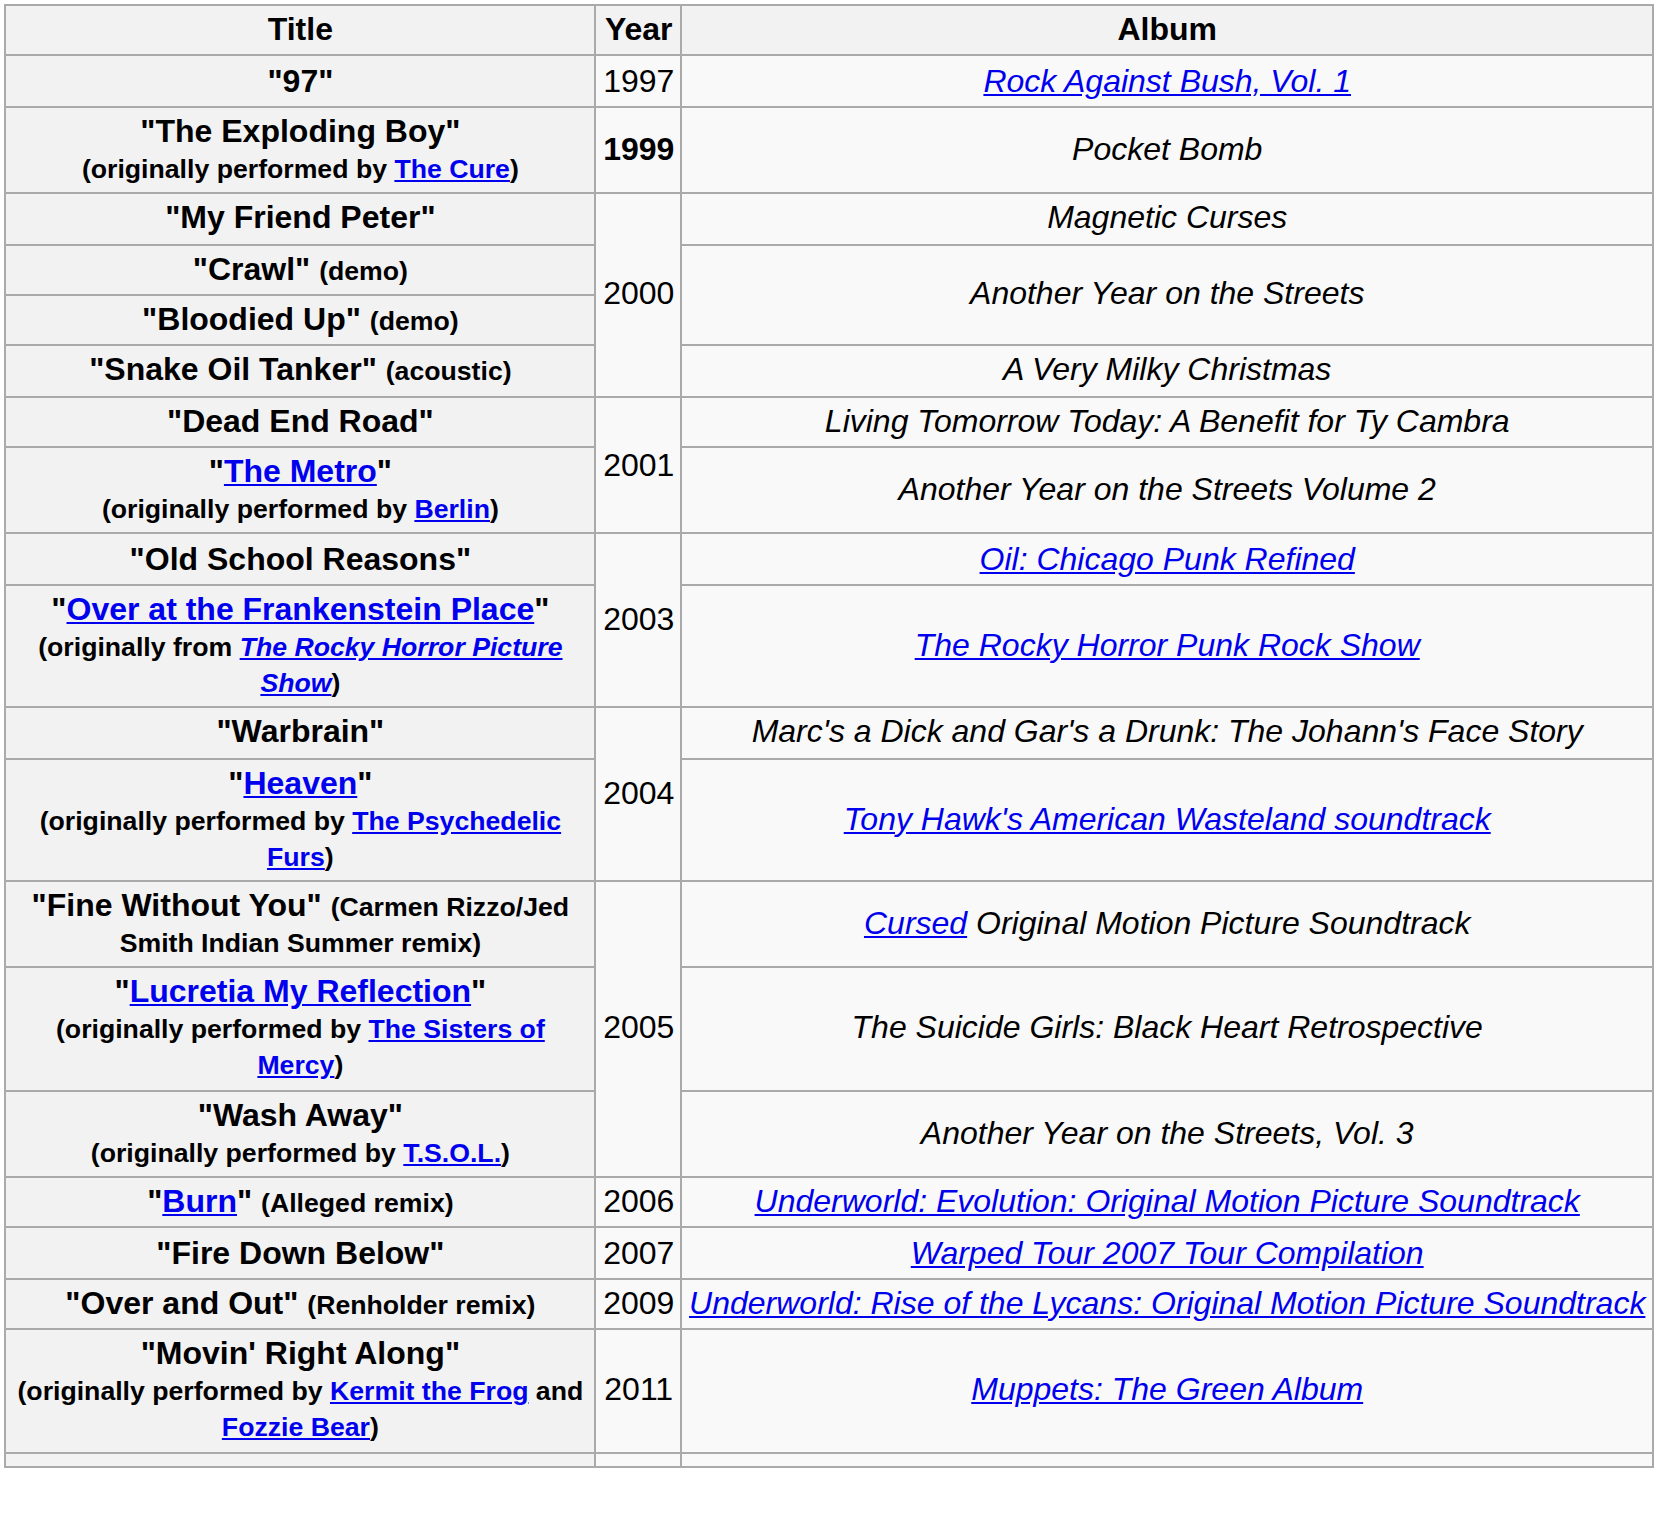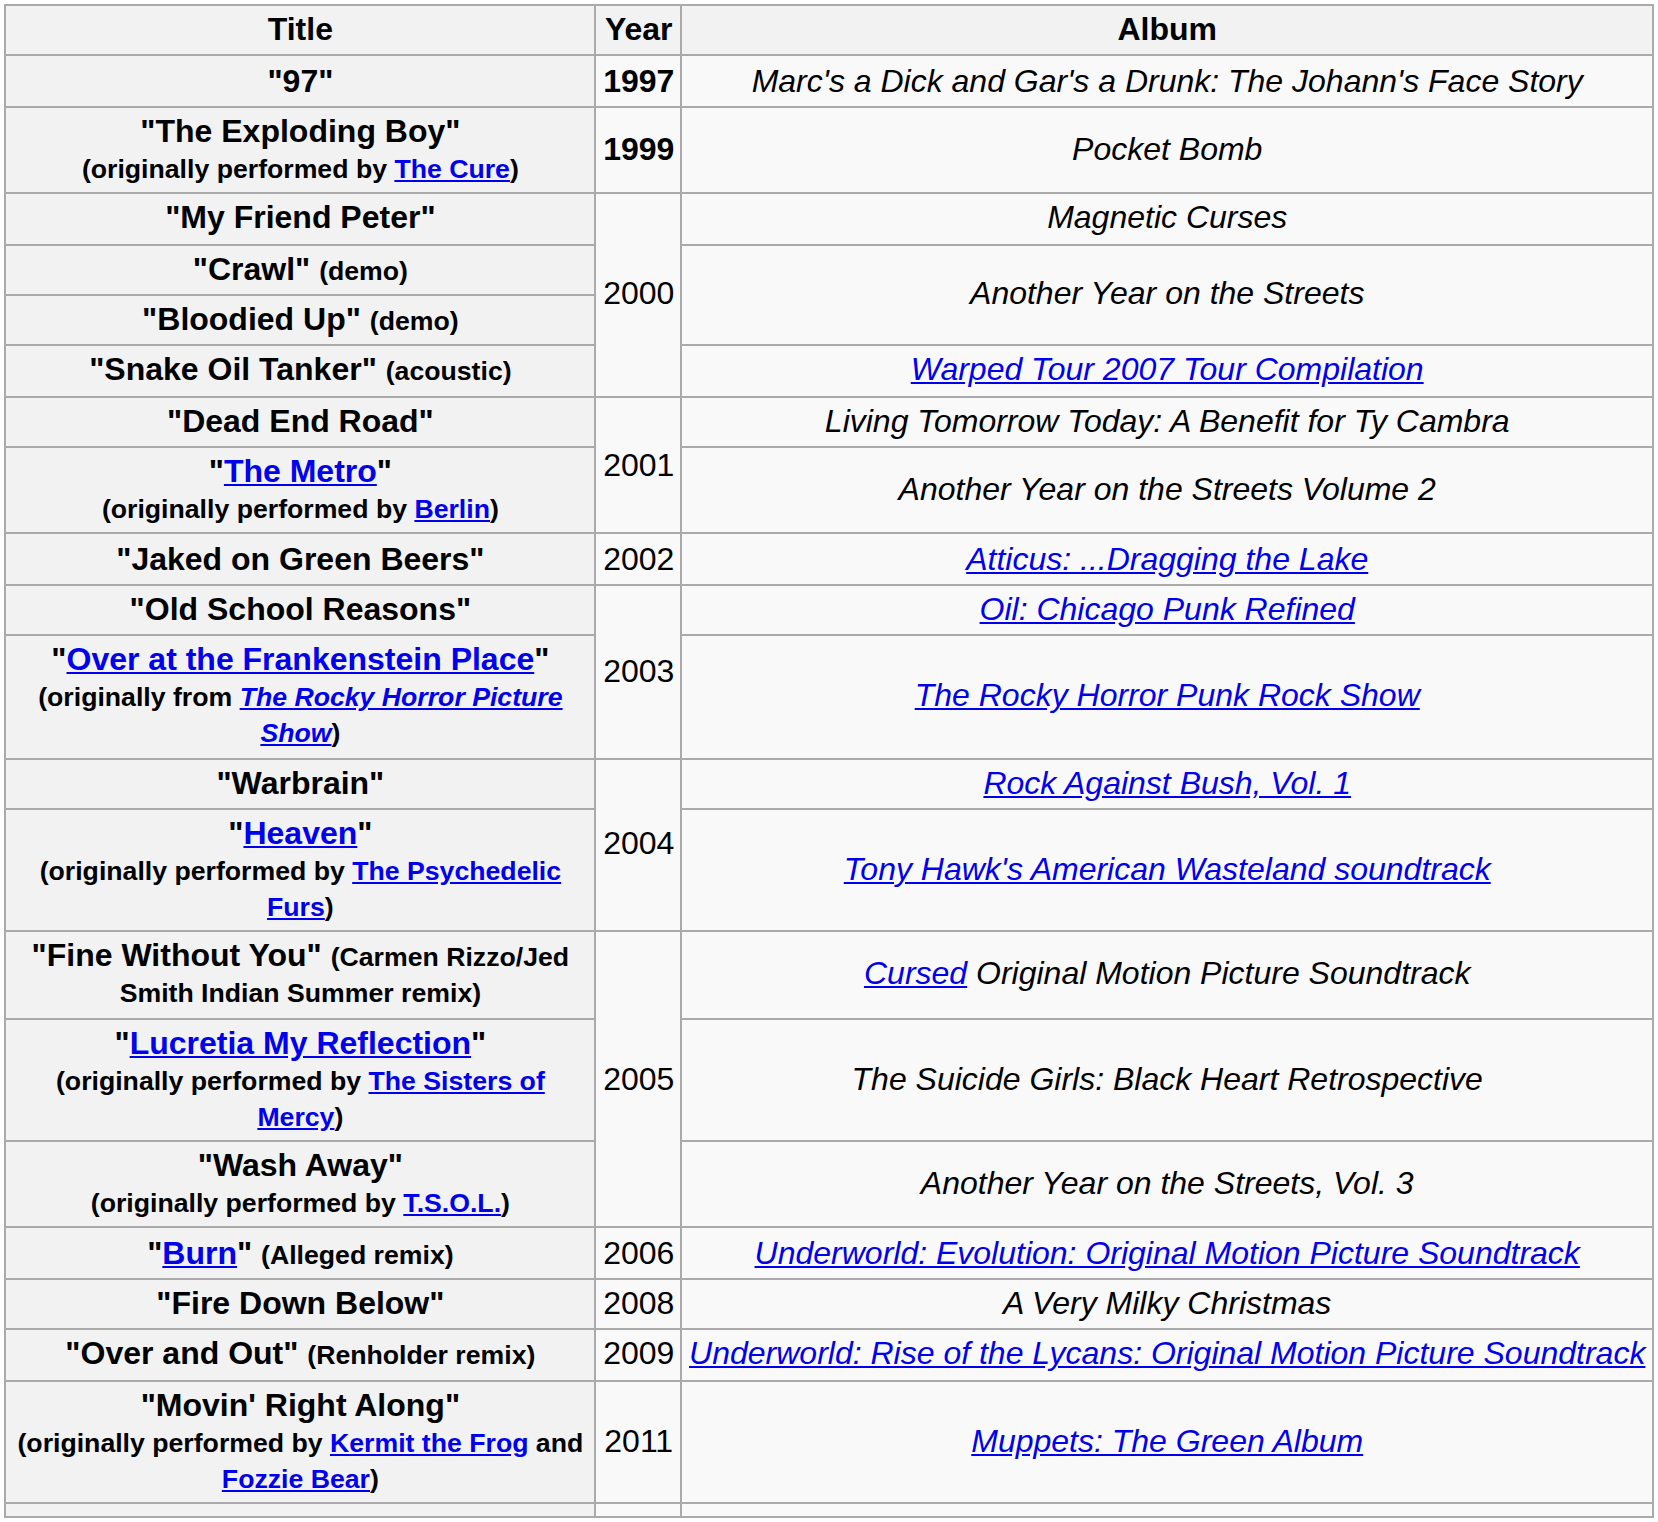"97" | Year: normal -> bold
"97" | Album: Rock Against Bush, Vol. 1 -> Marc's a Dick and Gar's a Drunk: The Johann's Face Story
"Snake Oil Tanker" (acoustic) | Album: A Very Milky Christmas -> Warped Tour 2007 Tour Compilation
+ row: "Jaked on Green Beers" | 2002 | Atticus: ...Dragging the Lake
"Warbrain" | Album: Marc's a Dick and Gar's a Drunk: The Johann's Face Story -> Rock Against Bush, Vol. 1
"Fire Down Below" | Year: 2007 -> 2008
"Fire Down Below" | Album: Warped Tour 2007 Tour Compilation -> A Very Milky Christmas
